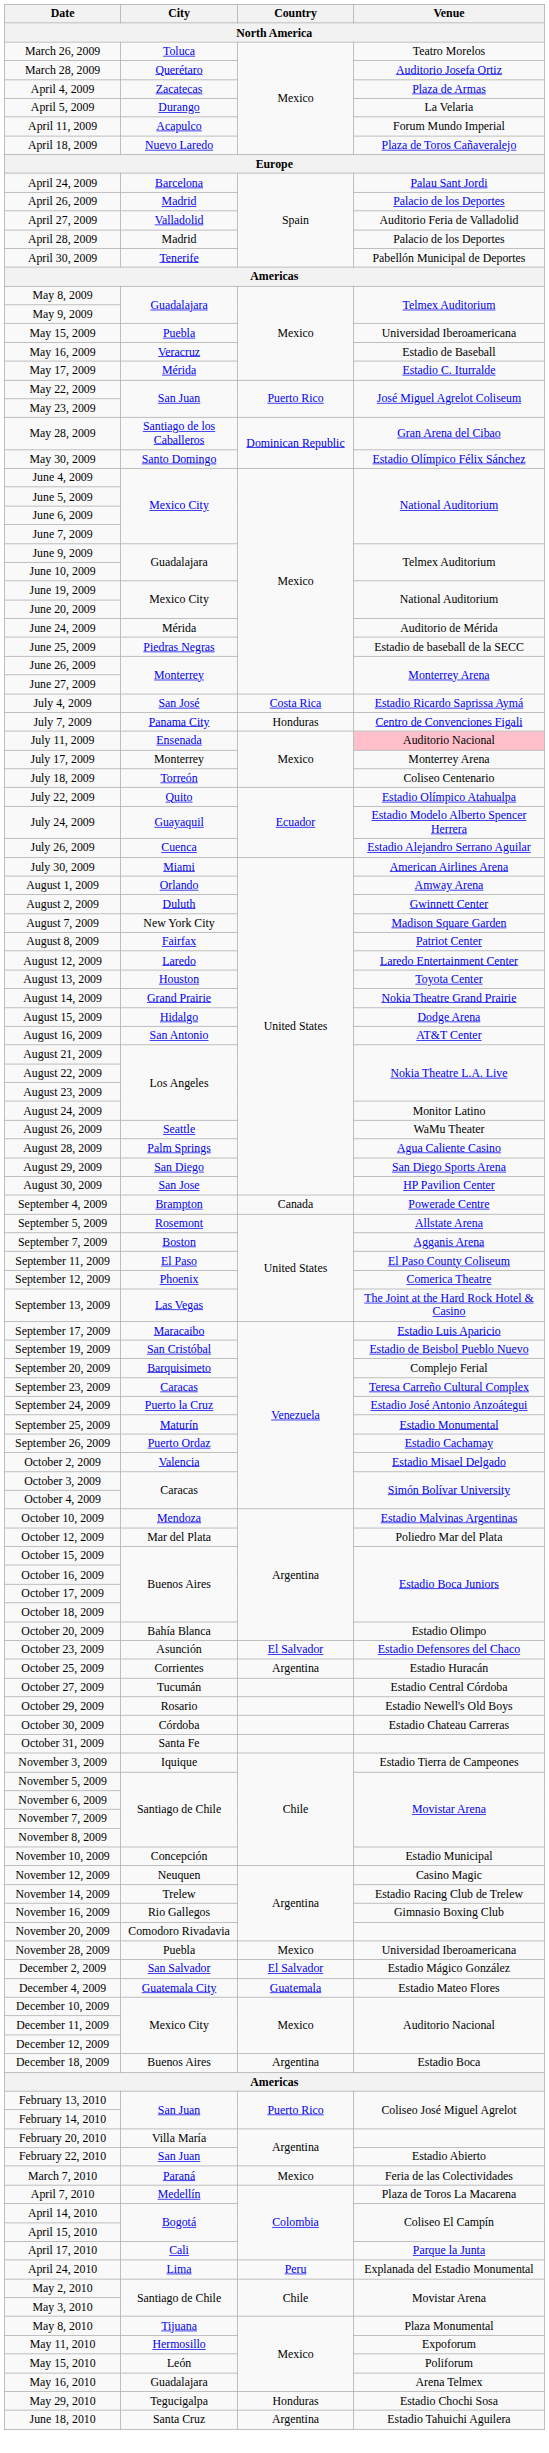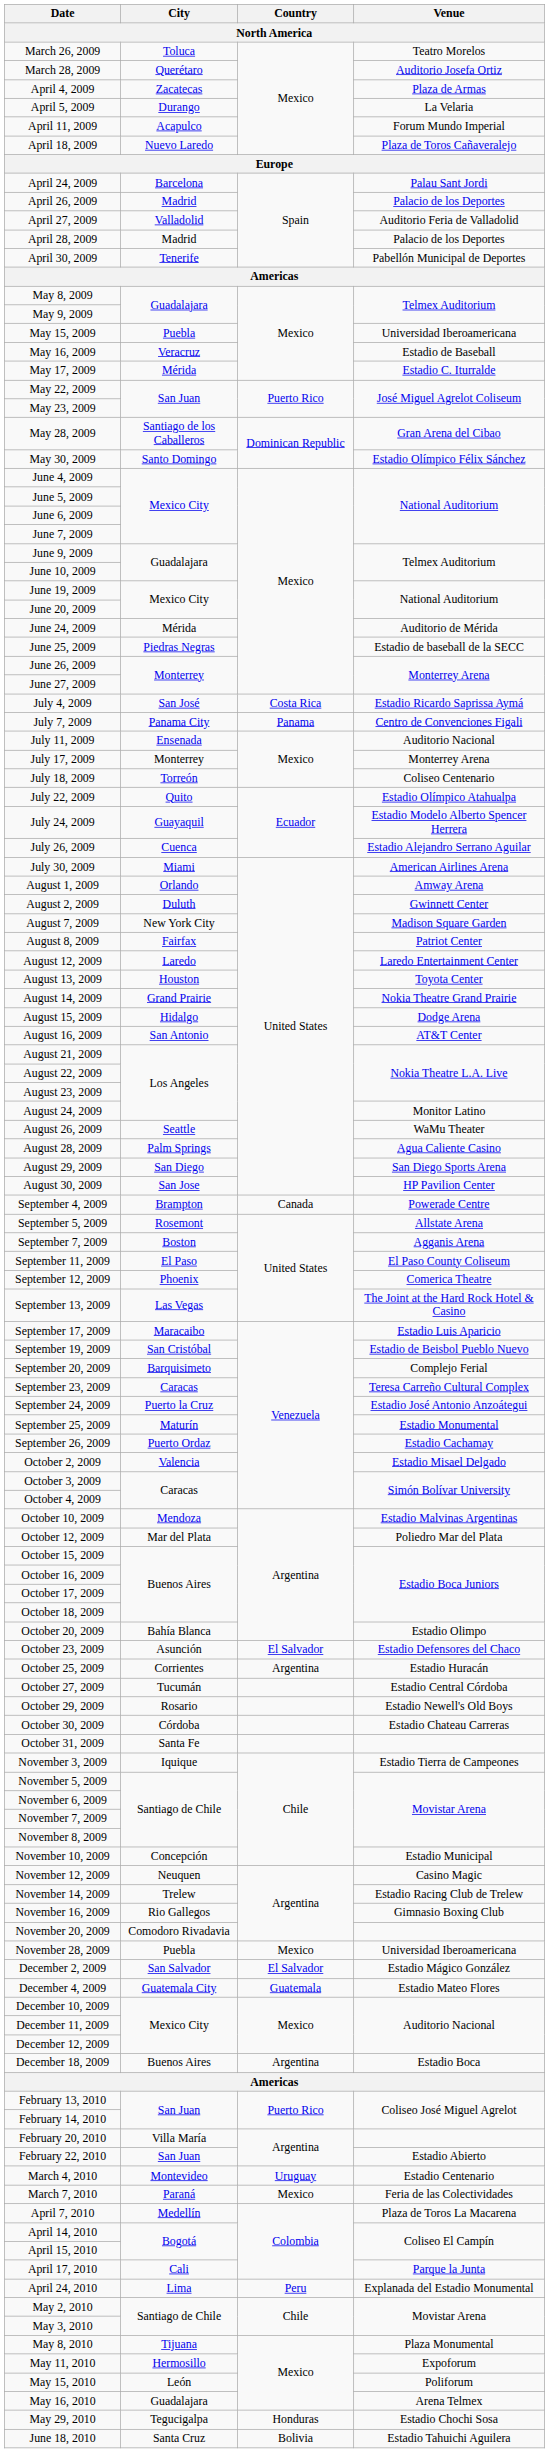July 7, 2009 | Country: Honduras -> Panama
July 11, 2009 | Venue: pink background -> no background
+ row: March 4, 2010 | Montevideo | Uruguay | Estadio Centenario
June 18, 2010 | Country: Argentina -> Bolivia
